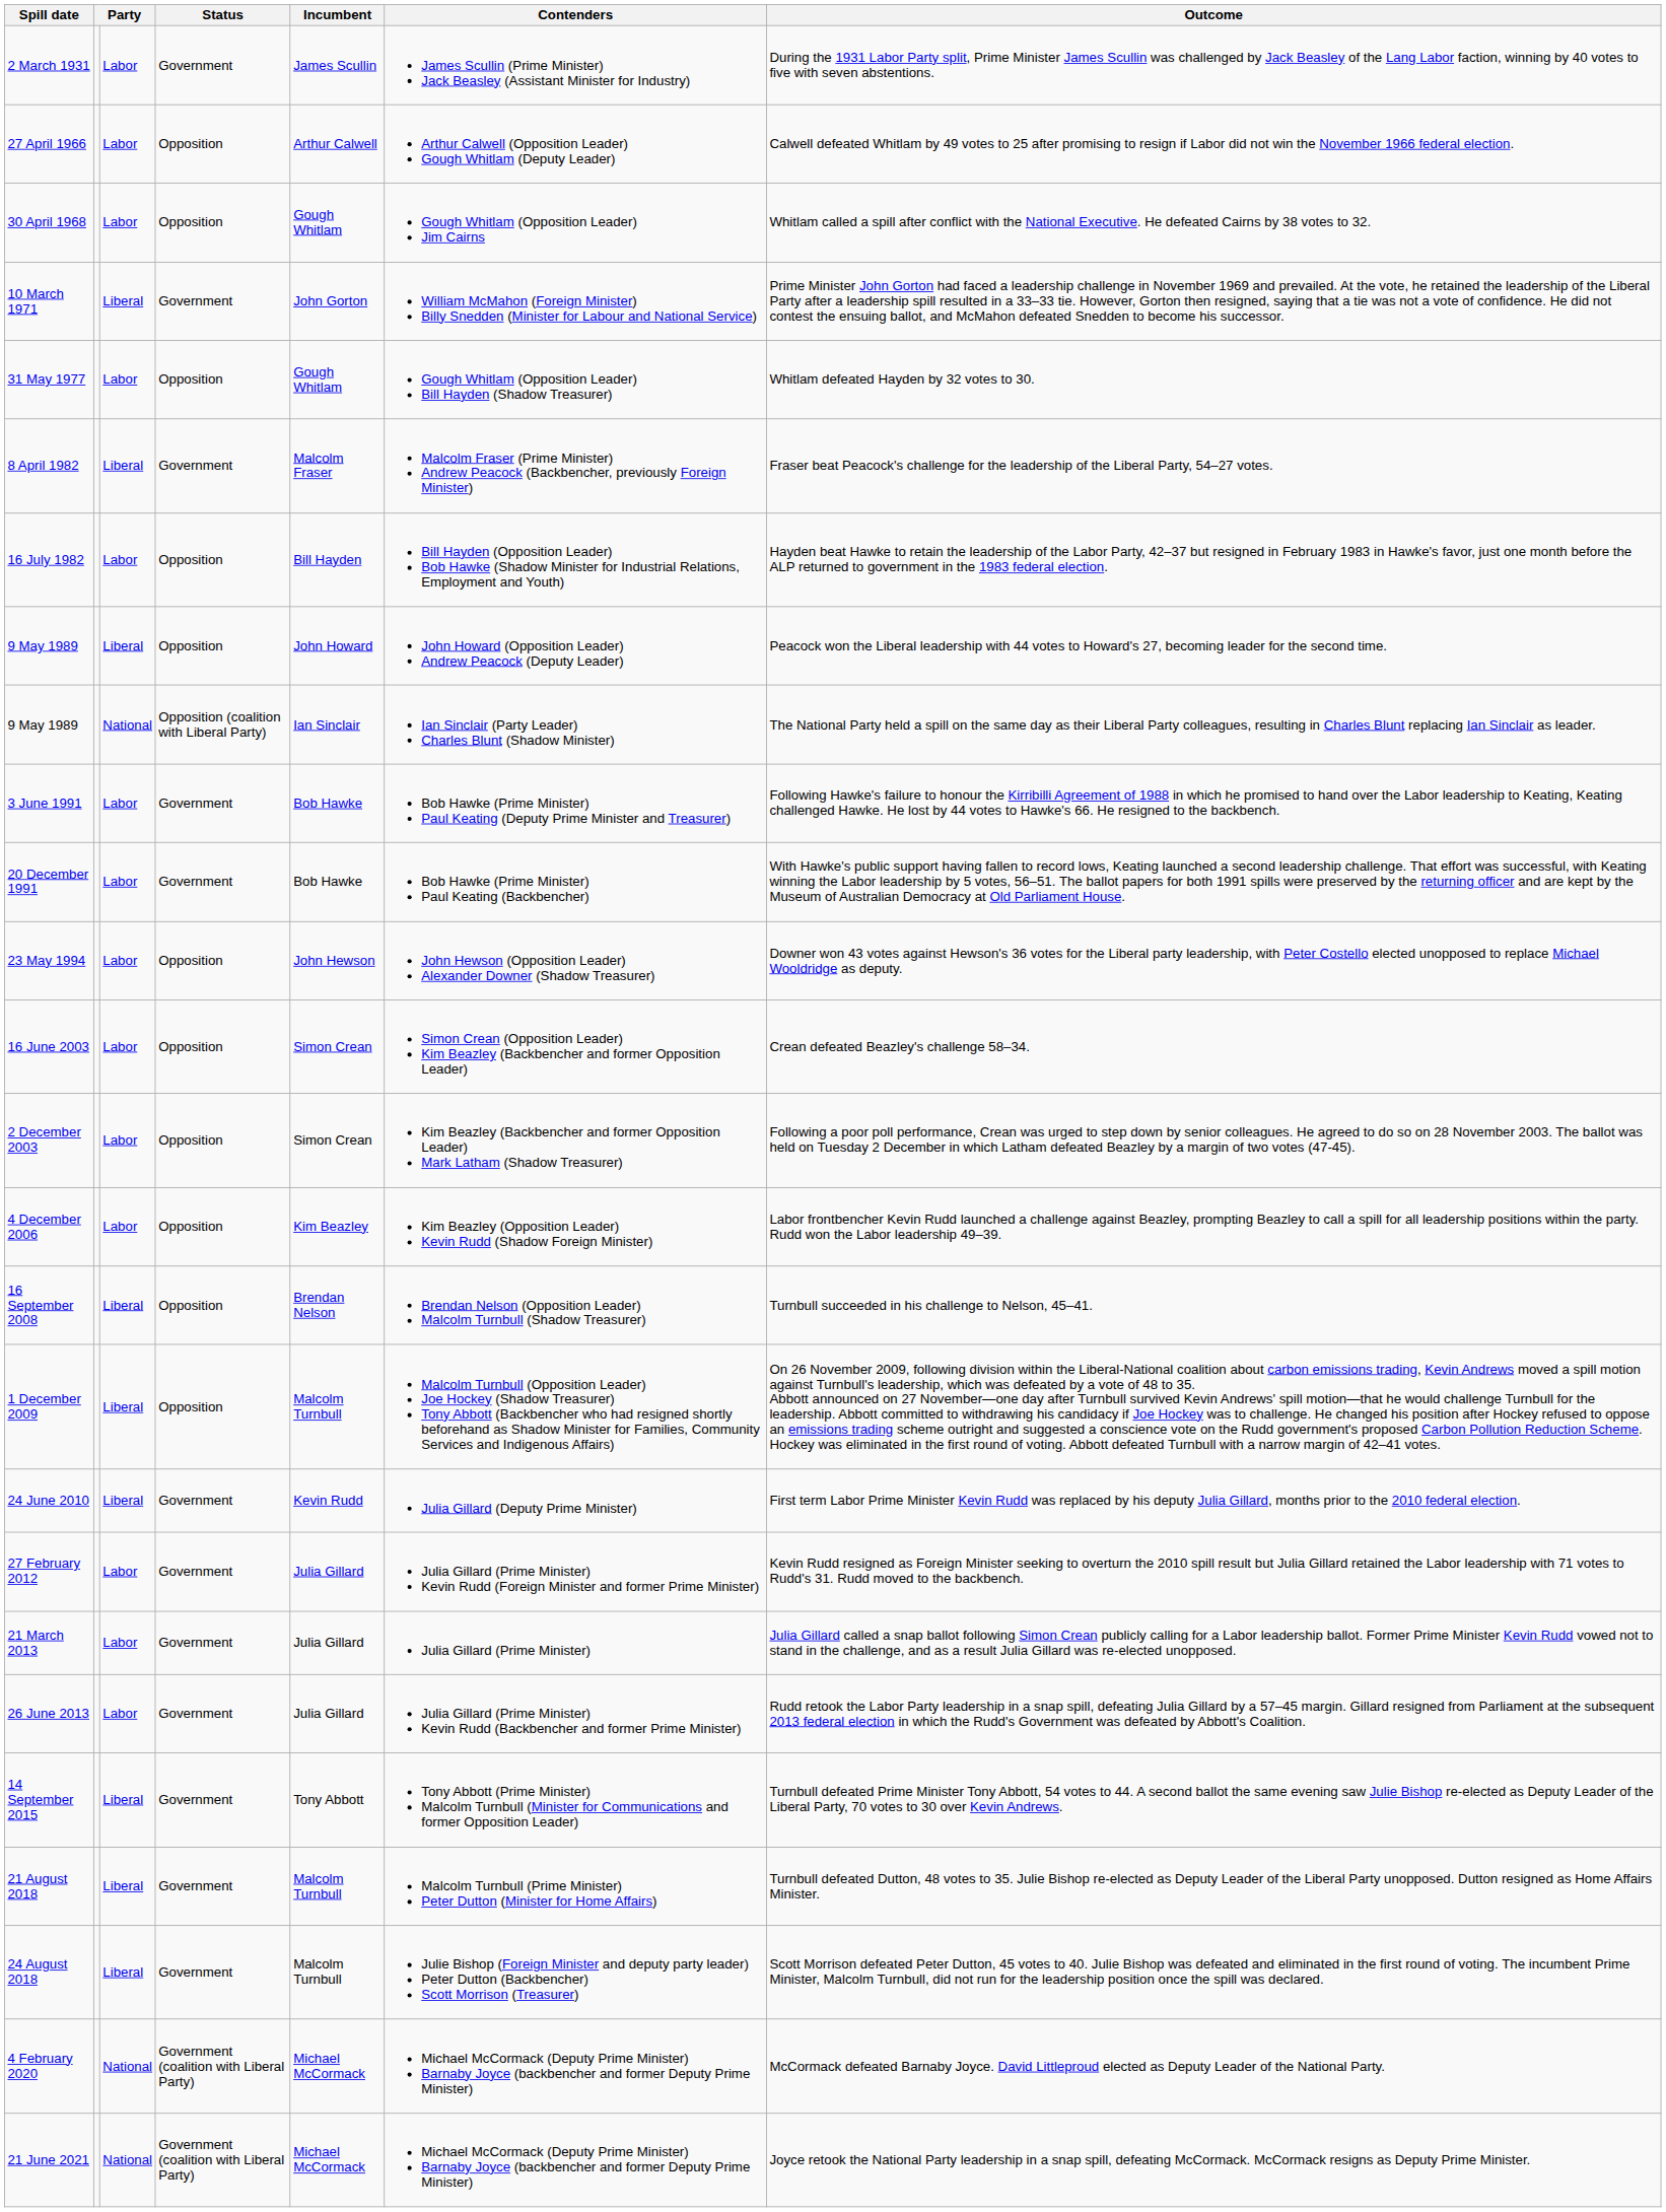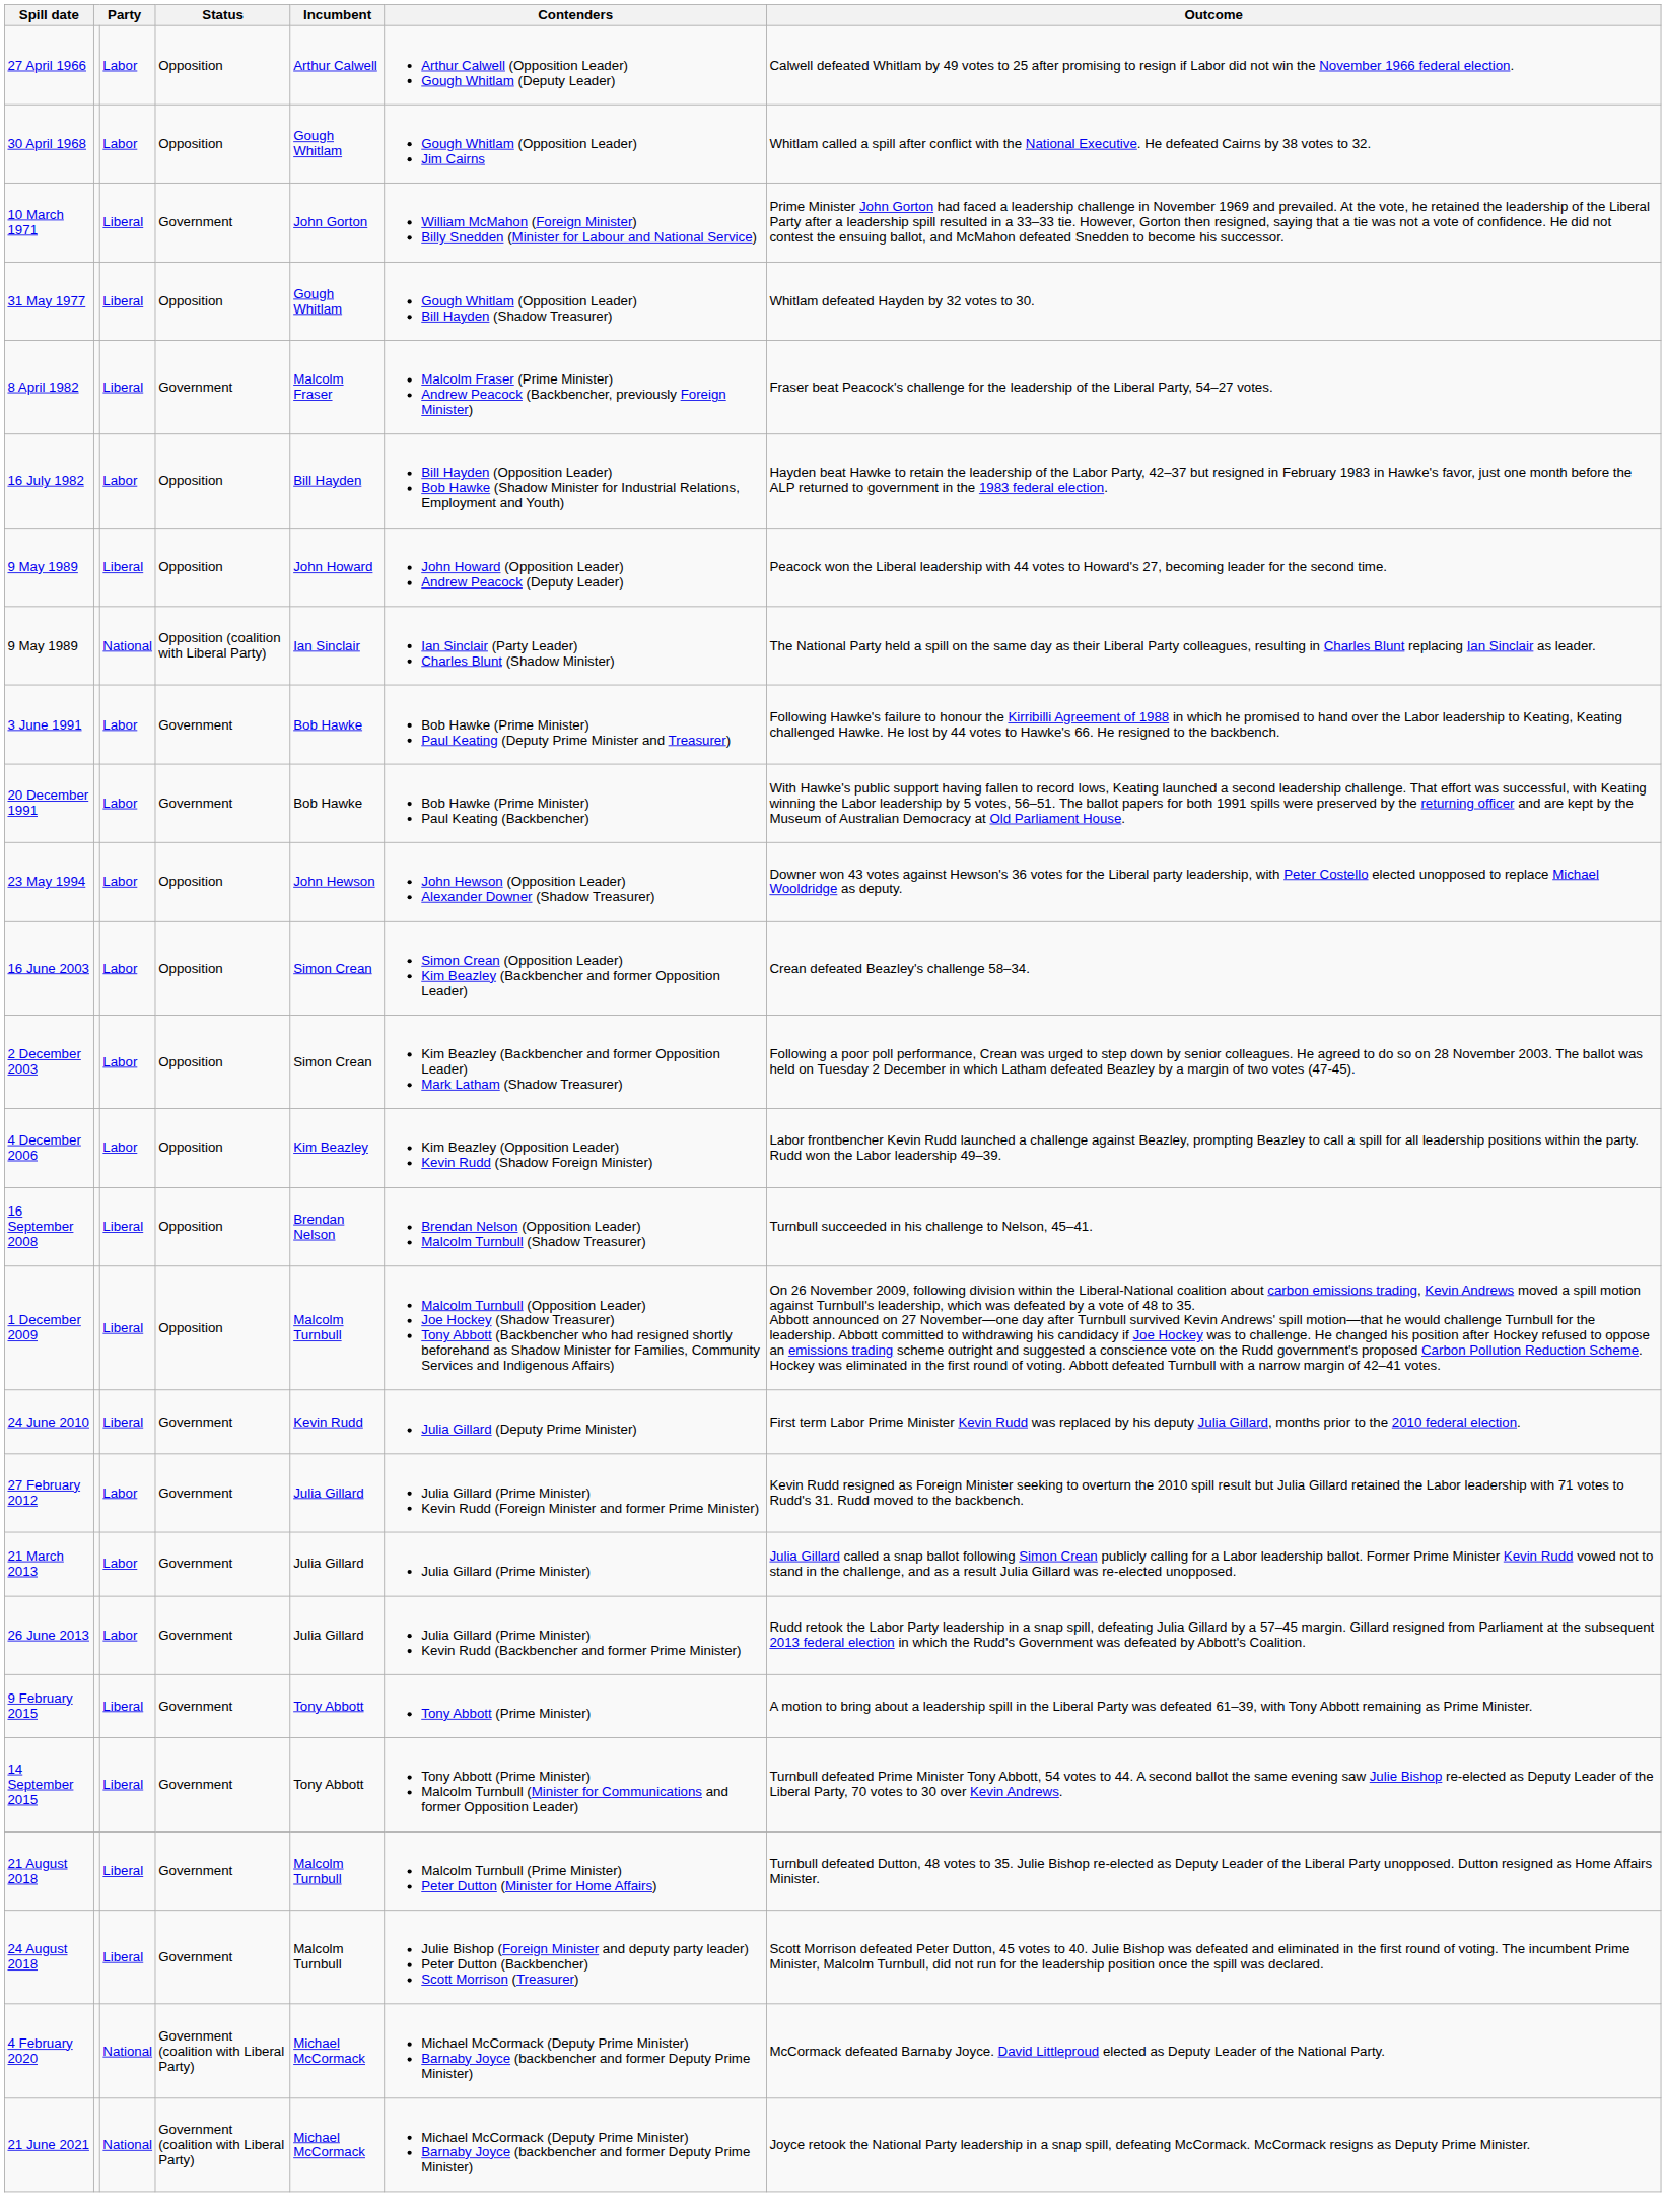- row: 2 March 1931 | Labor | Government | James Scullin | James Scullin (Prime Minister) Jack Beasley (Assistant Minister for Industry) | During the 1931 Labor Party split, Prime Minister James Scullin was challenged by Jack Beasley of the Lang Labor faction, winning by 40 votes to five with seven abstentions.
31 May 1977 | column 3: Labor -> Liberal
+ row: 9 February 2015 | Liberal | Government | Tony Abbott | Tony Abbott (Prime Minister) | A motion to bring about a leadership spill in the Liberal Party was defeated 61–39, with Tony Abbott remaining as Prime Minister.
